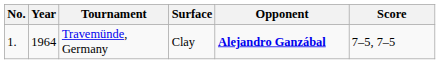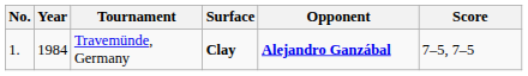Travemünde, Germany | Year: 1964 -> 1984
Travemünde, Germany | Surface: normal -> bold
